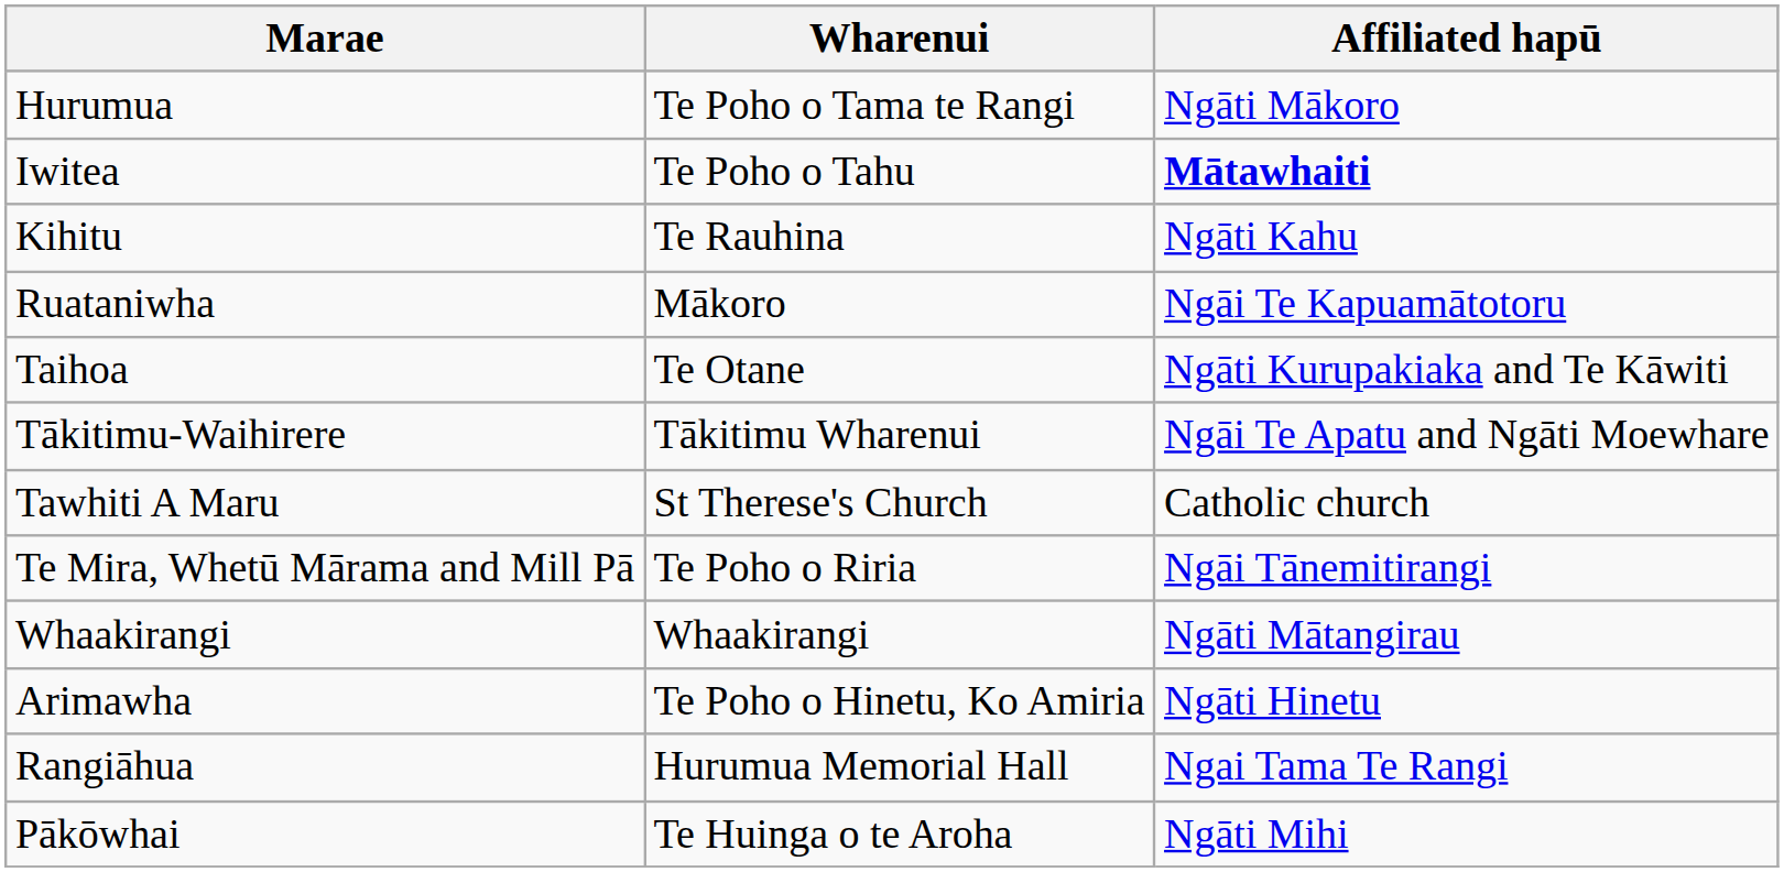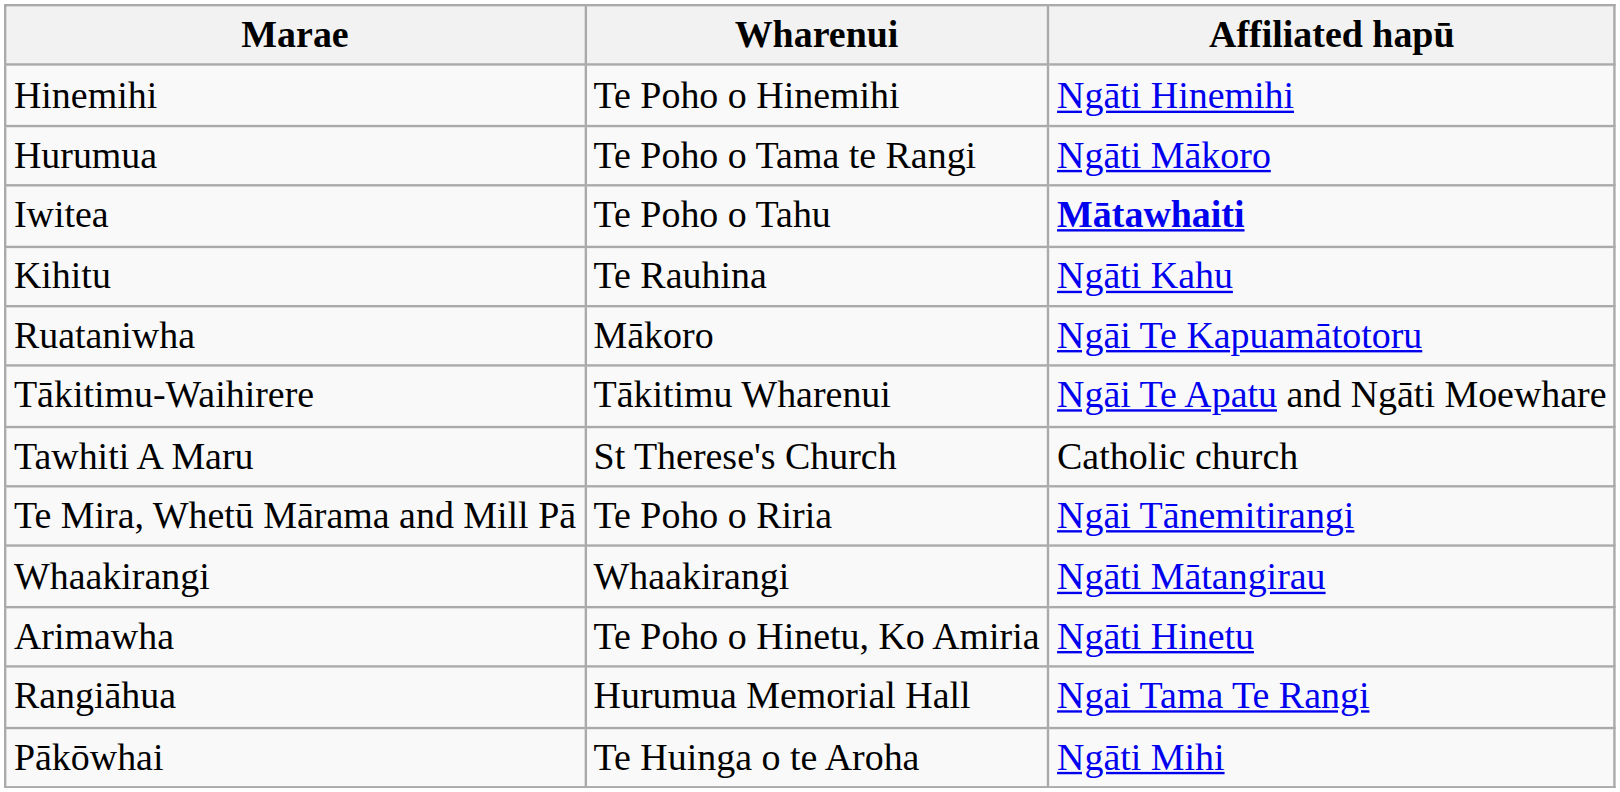+ row: Hinemihi | Te Poho o Hinemihi | Ngāti Hinemihi
- row: Taihoa | Te Otane | Ngāti Kurupakiaka and Te Kāwiti
